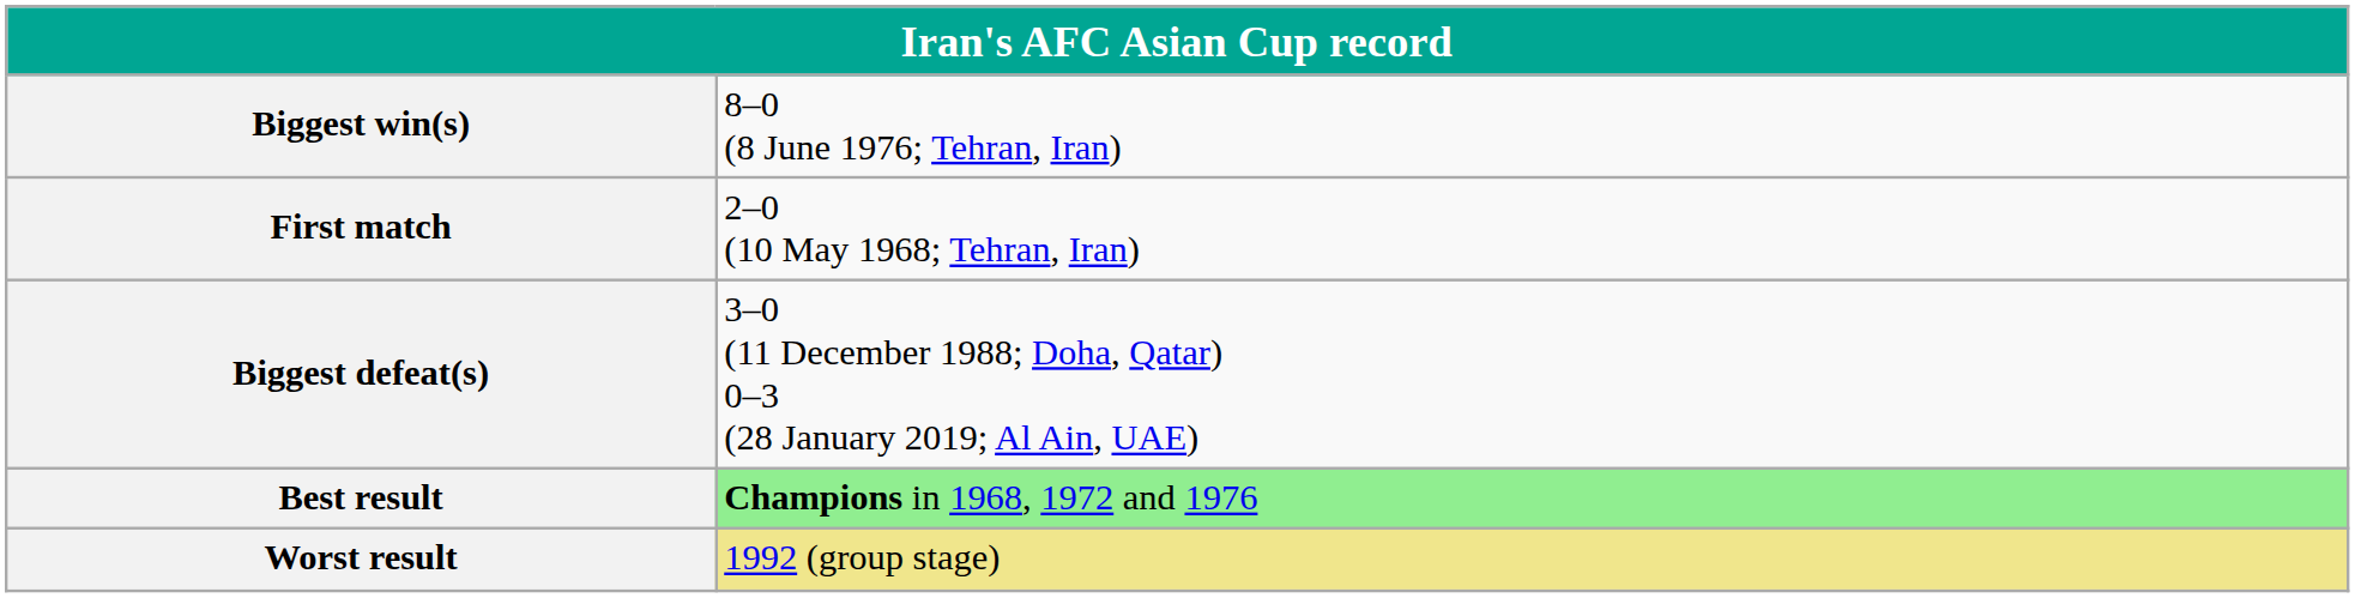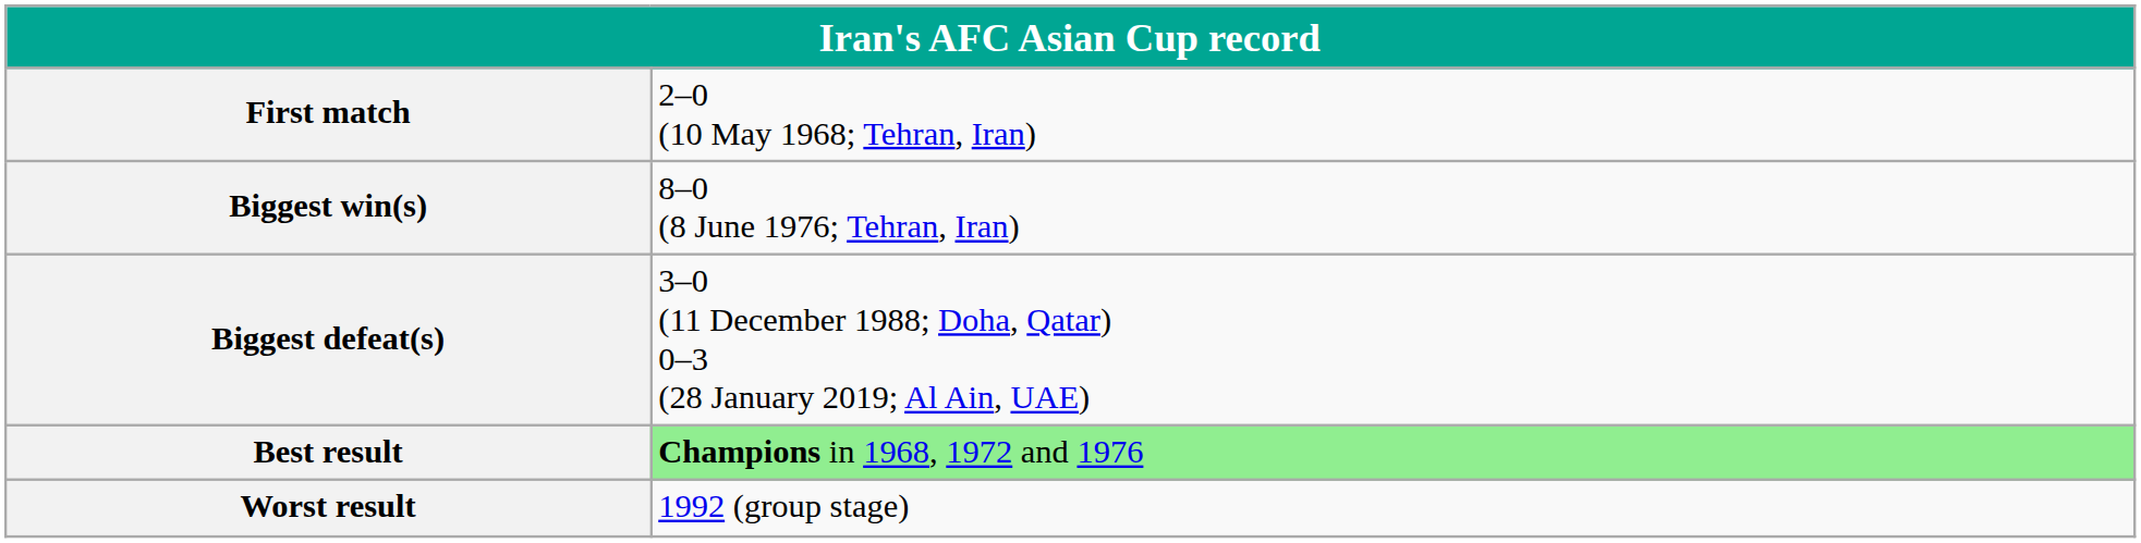rows swapped: First match <-> Biggest win(s)
Worst result | column 2: khaki background -> no background
